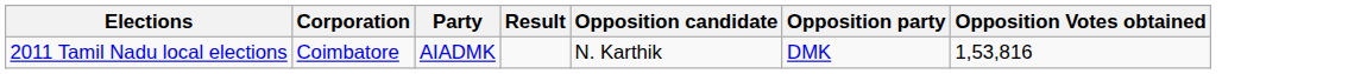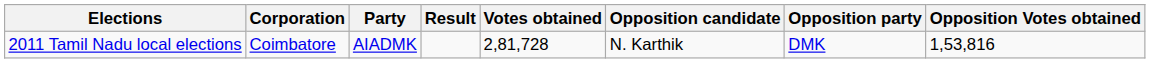+ column: Votes obtained | 2,81,728
